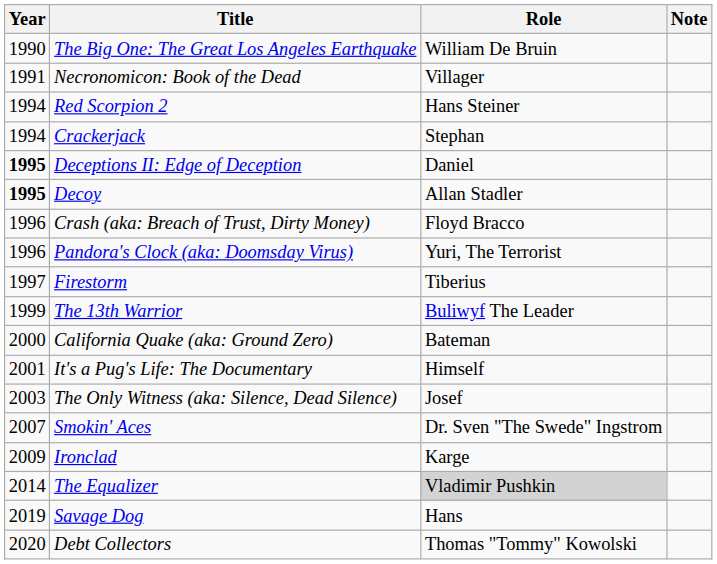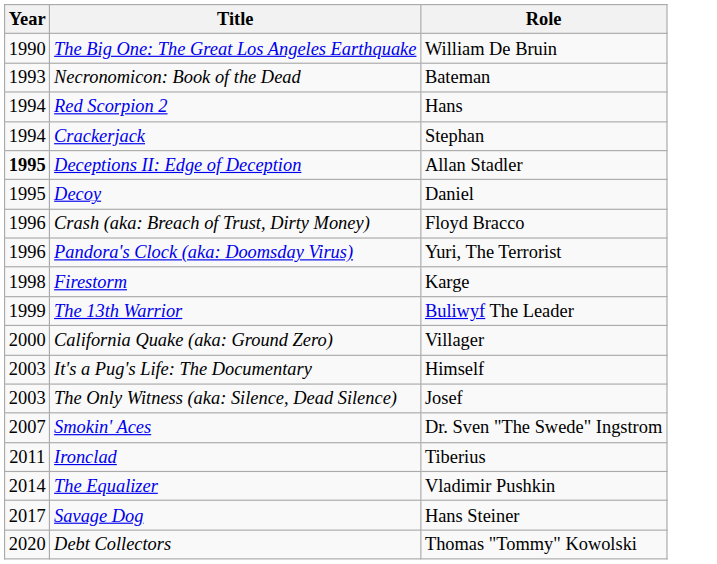- column: Note
Necronomicon: Book of the Dead | Year: 1991 -> 1993
Necronomicon: Book of the Dead | Role: Villager -> Bateman
Red Scorpion 2 | Role: Hans Steiner -> Hans
Deceptions II: Edge of Deception | Role: Daniel -> Allan Stadler
Decoy | Year: bold -> normal
Decoy | Role: Allan Stadler -> Daniel
Firestorm | Year: 1997 -> 1998
Firestorm | Role: Tiberius -> Karge
California Quake (aka: Ground Zero) | Role: Bateman -> Villager
It's a Pug's Life: The Documentary | Year: 2001 -> 2003
Ironclad | Year: 2009 -> 2011
Ironclad | Role: Karge -> Tiberius
The Equalizer | Role: lightgrey background -> no background
Savage Dog | Year: 2019 -> 2017
Savage Dog | Role: Hans -> Hans Steiner
